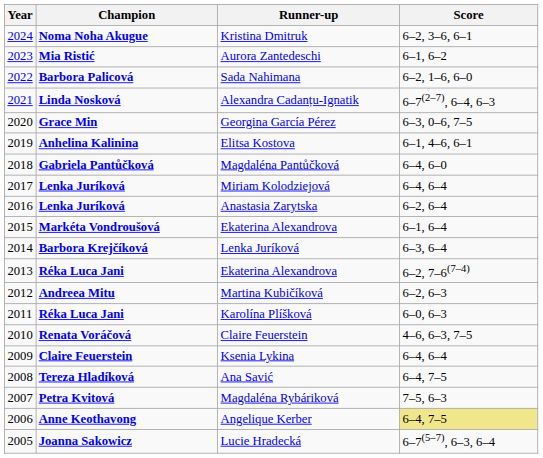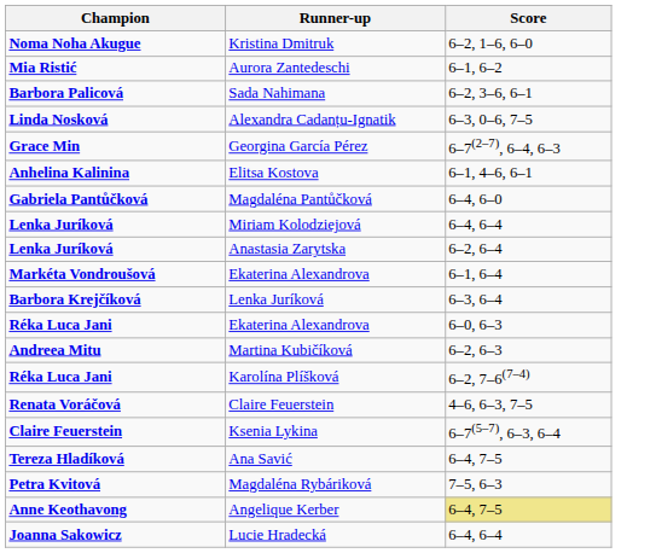- column: Year | 2024 | 2023 | 2022 | 2021 | 2020 | 2019 | 2018 | 2017 | 2016 | 2015 | 2014 | 2013 | 2012 | 2011 | 2010 | 2009 | 2008 | 2007 | 2006 | 2005
Kristina Dmitruk | Score: 6–2, 3–6, 6–1 -> 6–2, 1–6, 6–0
Sada Nahimana | Score: 6–2, 1–6, 6–0 -> 6–2, 3–6, 6–1
Alexandra Cadanțu-Ignatik | Score: 6–7(2–7), 6–4, 6–3 -> 6–3, 0–6, 7–5
Georgina García Pérez | Score: 6–3, 0–6, 7–5 -> 6–7(2–7), 6–4, 6–3
Réka Luca Jani / Ekaterina Alexandrova | Score: 6–2, 7–6(7–4) -> 6–0, 6–3
Karolína Plíšková | Score: 6–0, 6–3 -> 6–2, 7–6(7–4)
Ksenia Lykina | Score: 6–4, 6–4 -> 6–7(5–7), 6–3, 6–4
Lucie Hradecká | Score: 6–7(5–7), 6–3, 6–4 -> 6–4, 6–4
